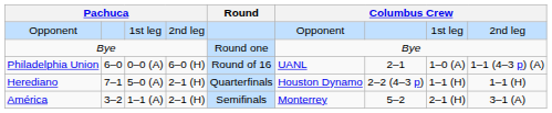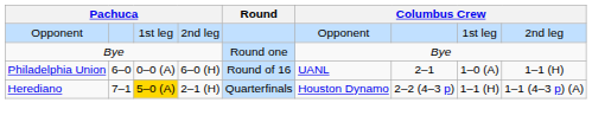Philadelphia Union | column 9: 1–1 (4–3 p) (A) -> 1–1 (H)
Herediano | column 3: no background -> gold background
Herediano | column 9: 1–1 (H) -> 1–1 (4–3 p) (A)
- row: América | 3–2 | 1–1 (A) | 2–1 (H) | Semifinals | Monterrey | 5–2 | 2–1 (H) | 3–1 (A)
